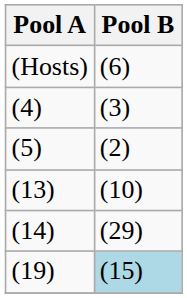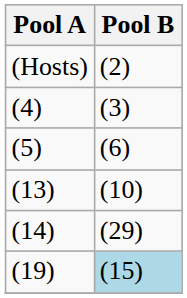(Hosts) | Pool B: (6) -> (2)
(5) | Pool B: (2) -> (6)
